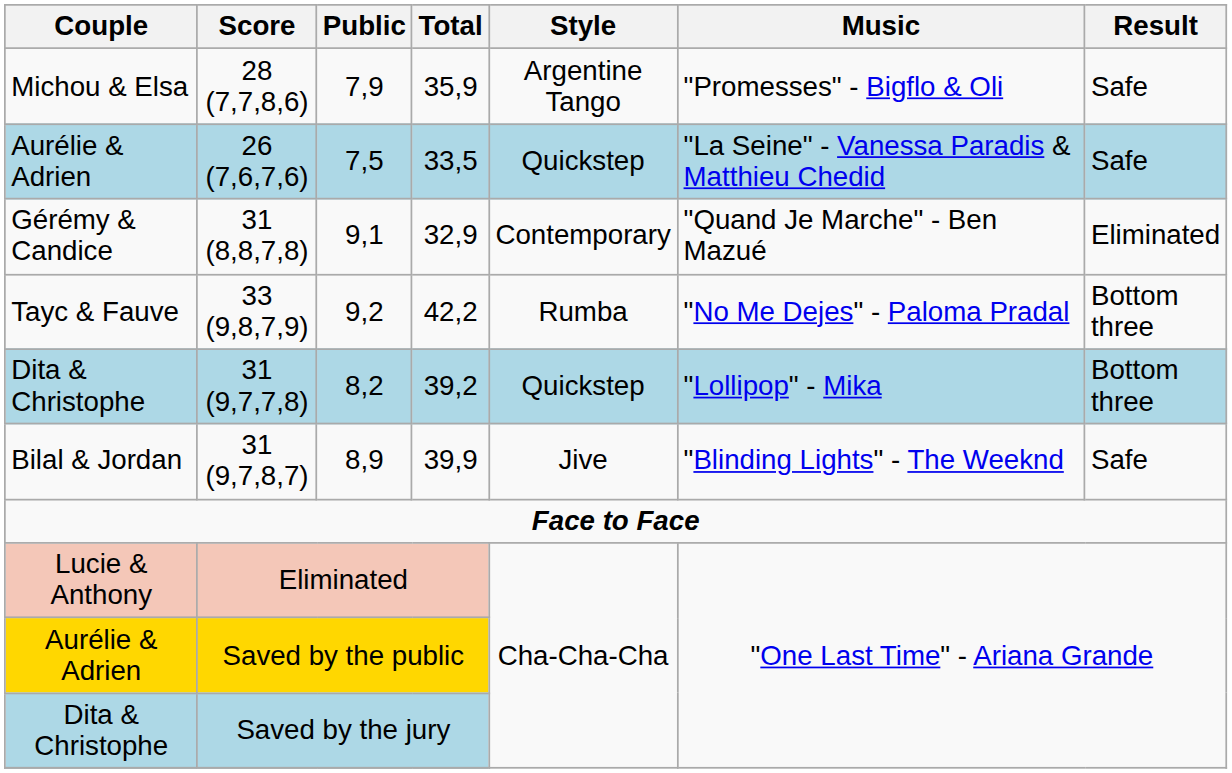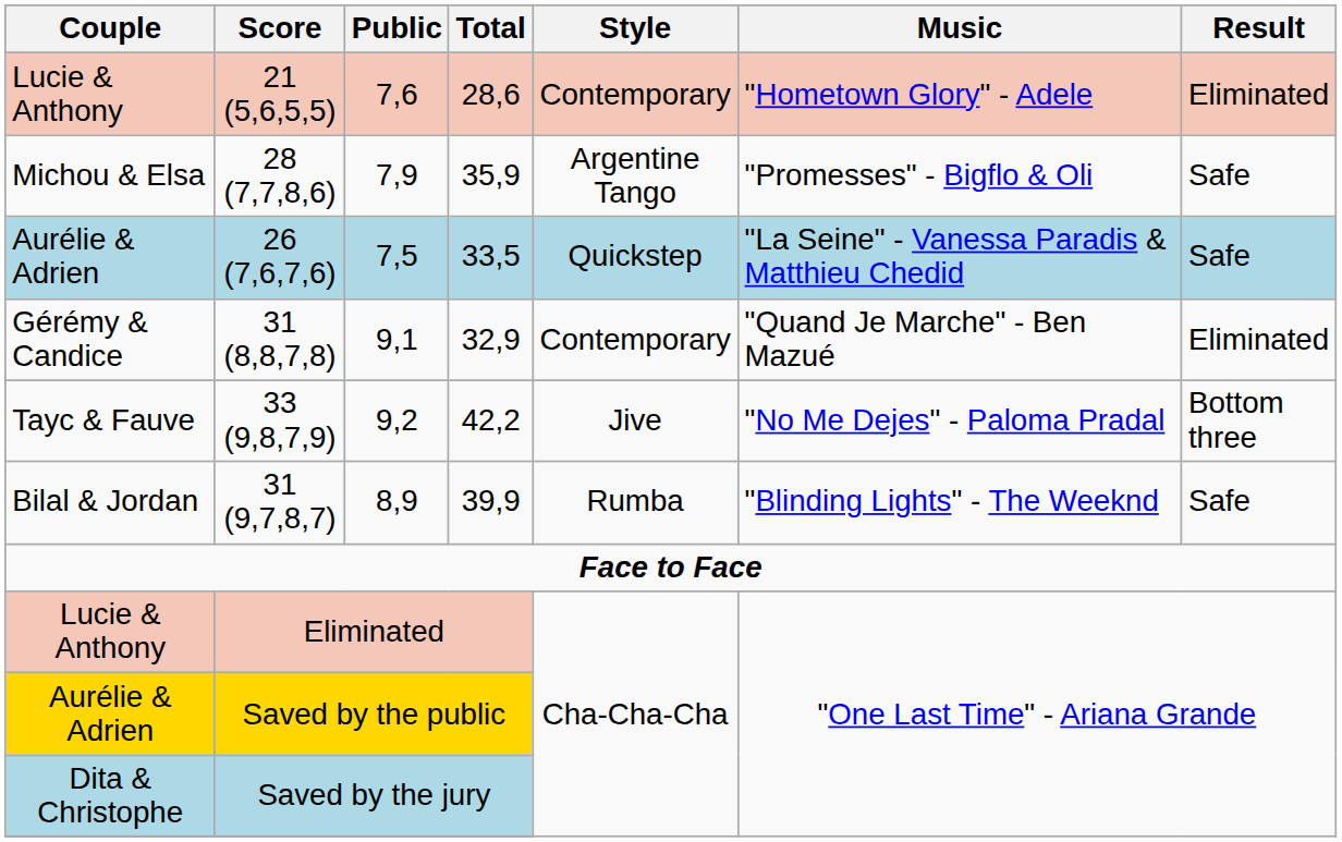+ row: Lucie & Anthony | 21 (5,6,5,5) | 7,6 | 28,6 | Contemporary | "Hometown Glory" - Adele | Eliminated
33 (9,8,7,9) | Style: Rumba -> Jive
- row: Dita & Christophe | 31 (9,7,7,8) | 8,2 | 39,2 | Quickstep | "Lollipop" - Mika | Bottom three
31 (9,7,8,7) | Style: Jive -> Rumba
